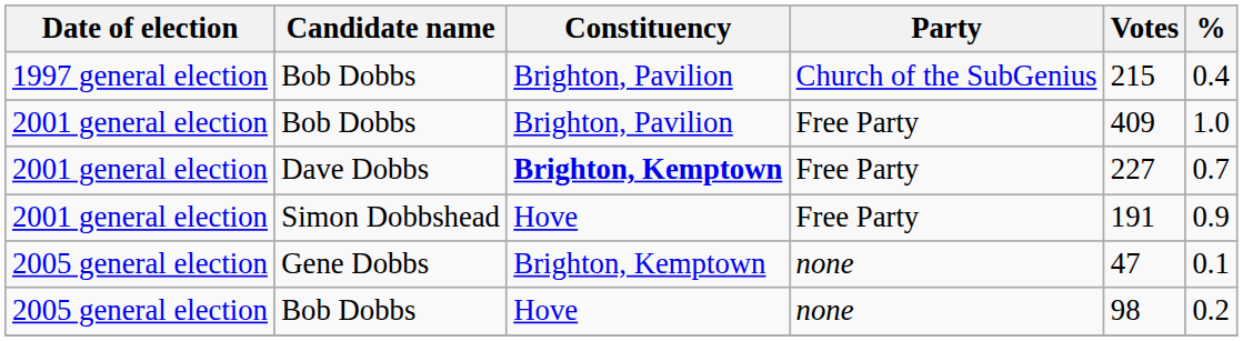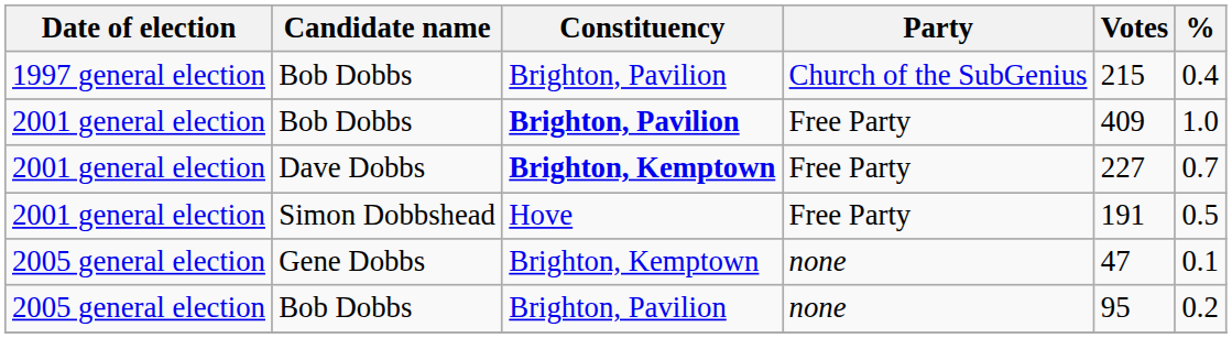2001 general election / Bob Dobbs | Constituency: normal -> bold
Simon Dobbshead | %: 0.9 -> 0.5
2005 general election / Bob Dobbs | Constituency: Hove -> Brighton, Pavilion
2005 general election / Bob Dobbs | Votes: 98 -> 95
